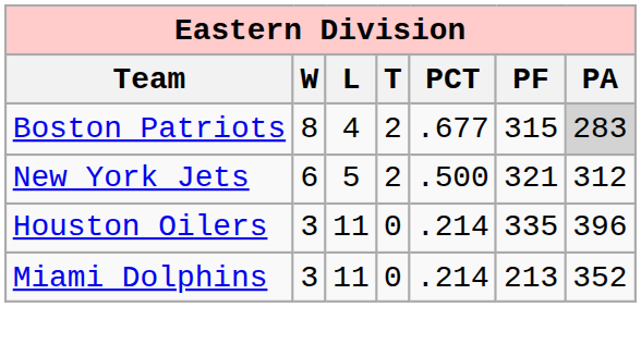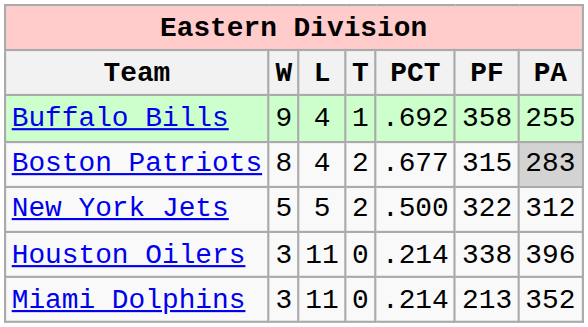+ row: Buffalo Bills | 9 | 4 | 1 | .692 | 358 | 255
New York Jets | W: 6 -> 5
New York Jets | PF: 321 -> 322
Houston Oilers | PF: 335 -> 338
